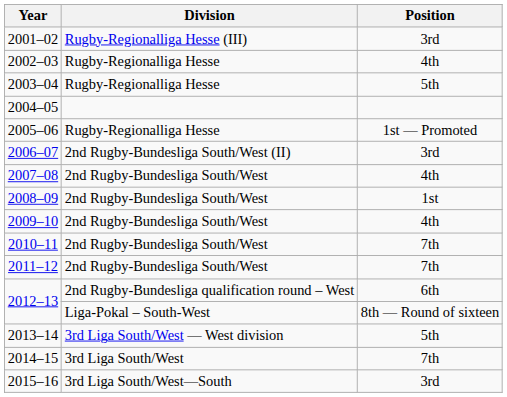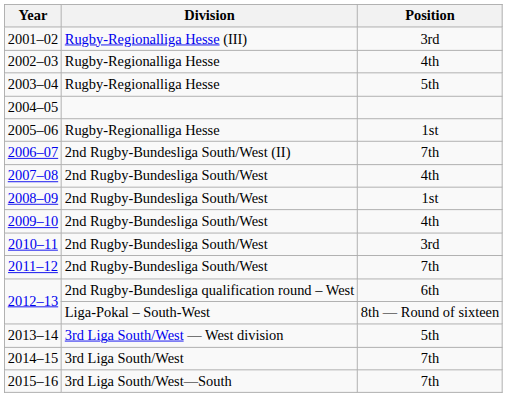2005–06 | Position: 1st — Promoted -> 1st
2006–07 | Position: 3rd -> 7th
2010–11 | Position: 7th -> 3rd
2015–16 | Position: 3rd -> 7th
